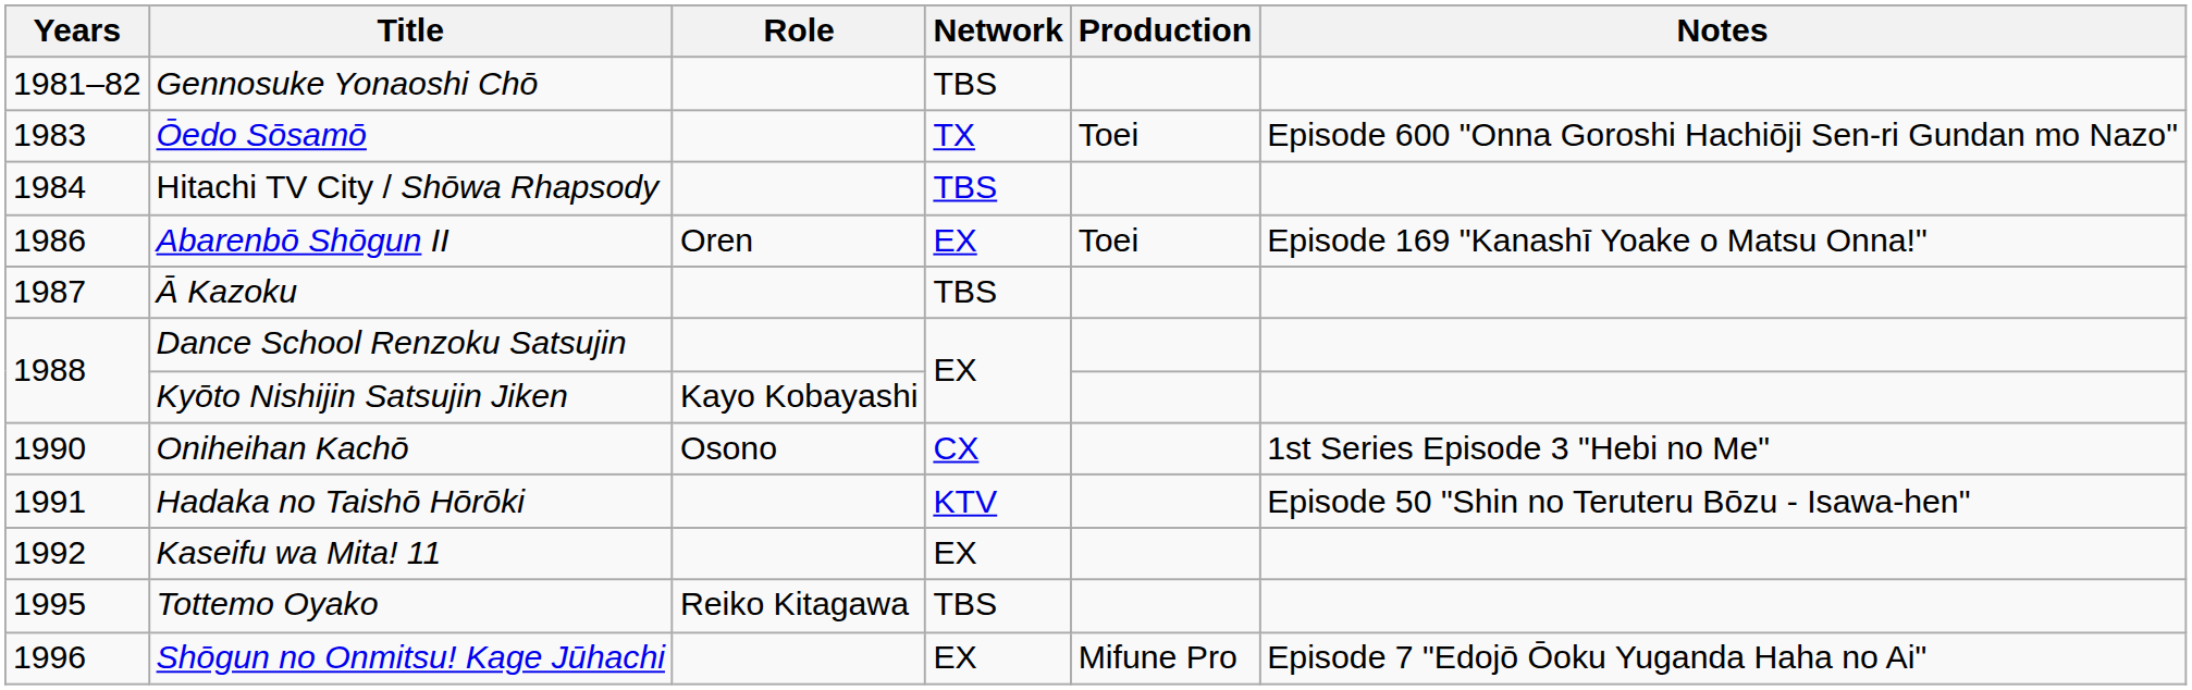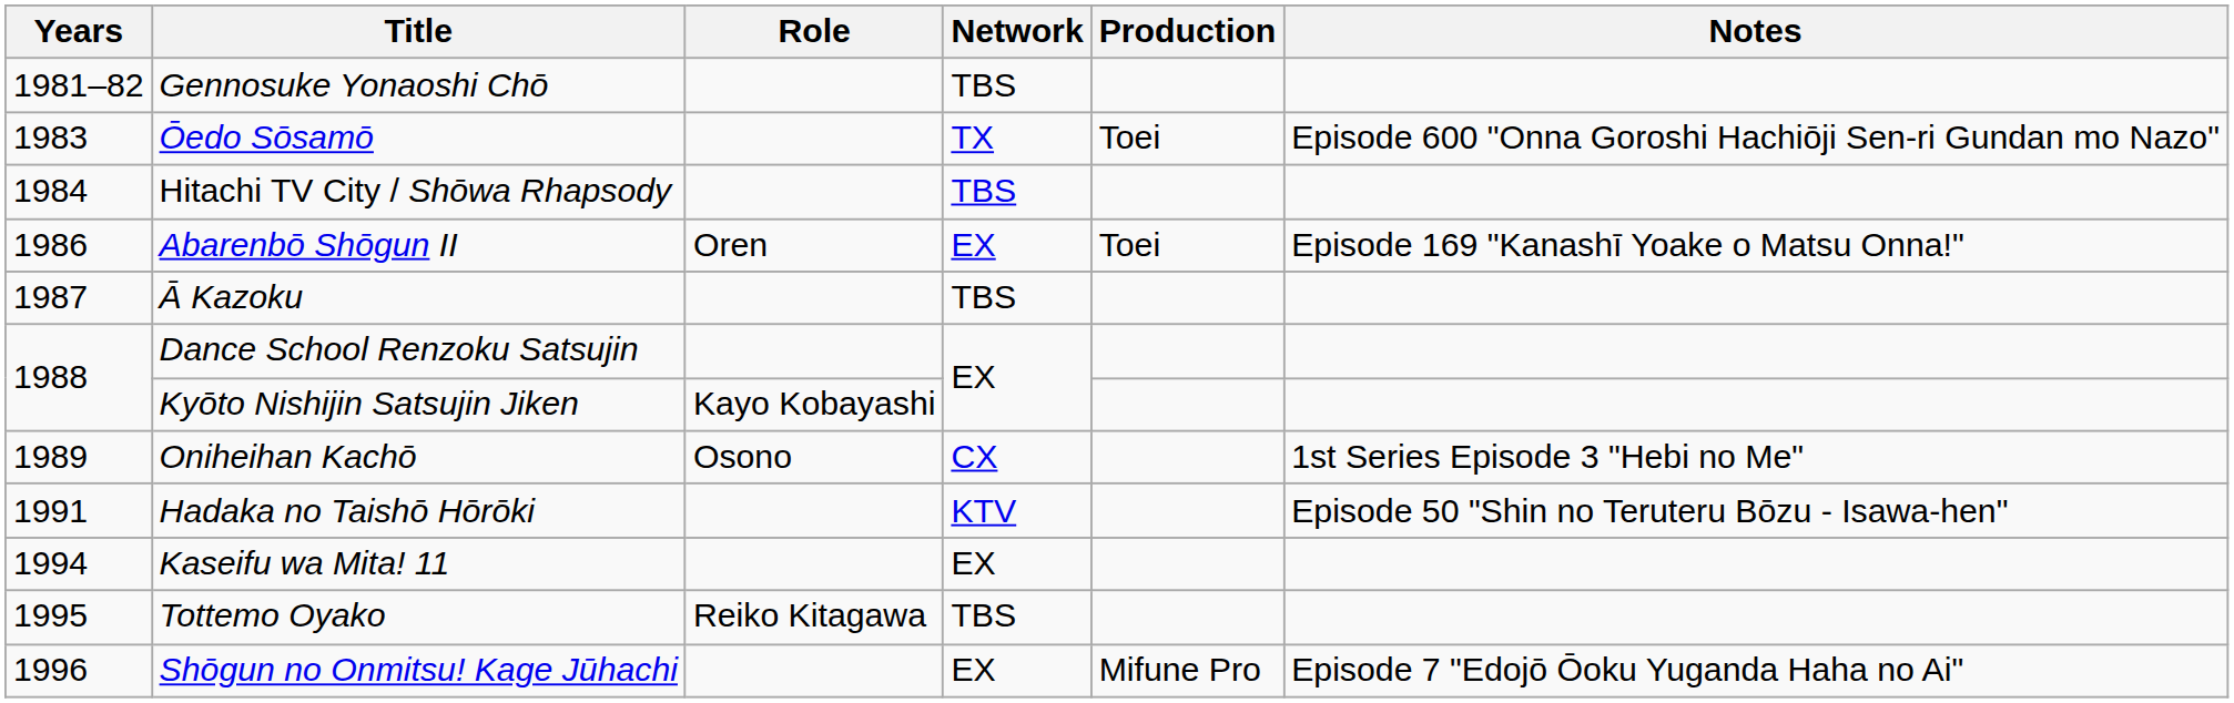Oniheihan Kachō | Years: 1990 -> 1989
Kaseifu wa Mita! 11 | Years: 1992 -> 1994
